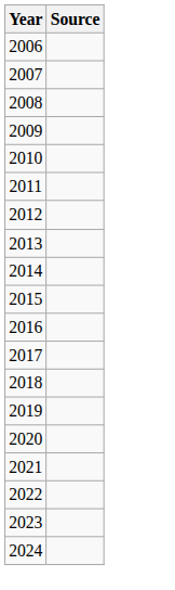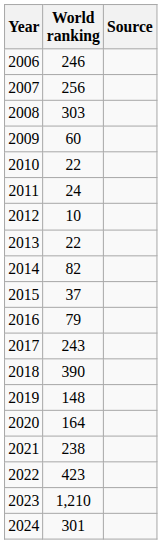+ column: World ranking | 246 | 256 | 303 | 60 | 22 | 24 | 10 | 22 | 82 | 37 | 79 | 243 | 390 | 148 | 164 | 238 | 423 | 1,210 | 301
